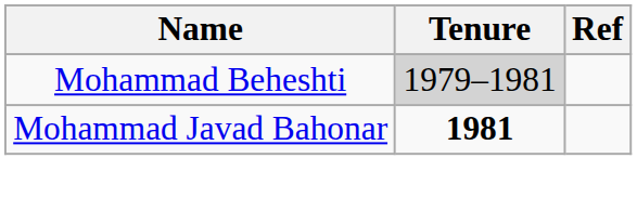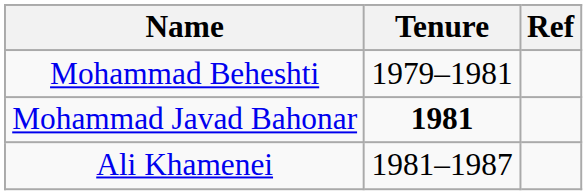Mohammad Beheshti | Tenure: lightgrey background -> no background
+ row: Ali Khamenei | 1981–1987
